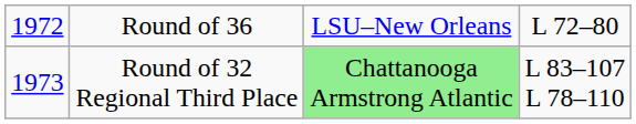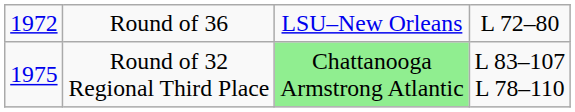Round of 32 Regional Third Place | column 1: 1973 -> 1975
